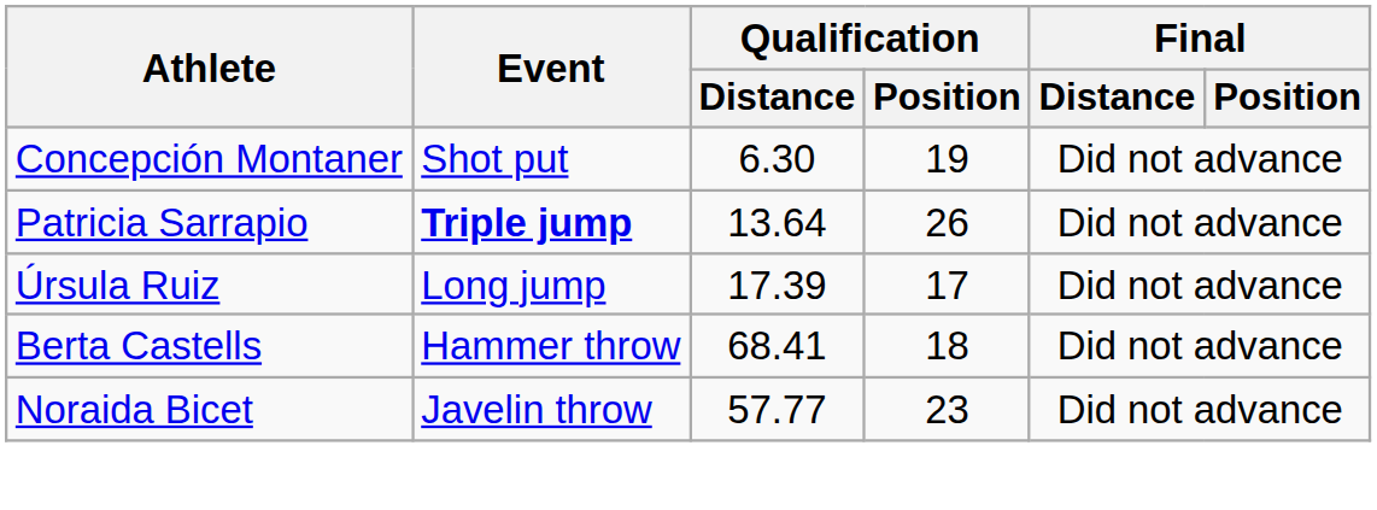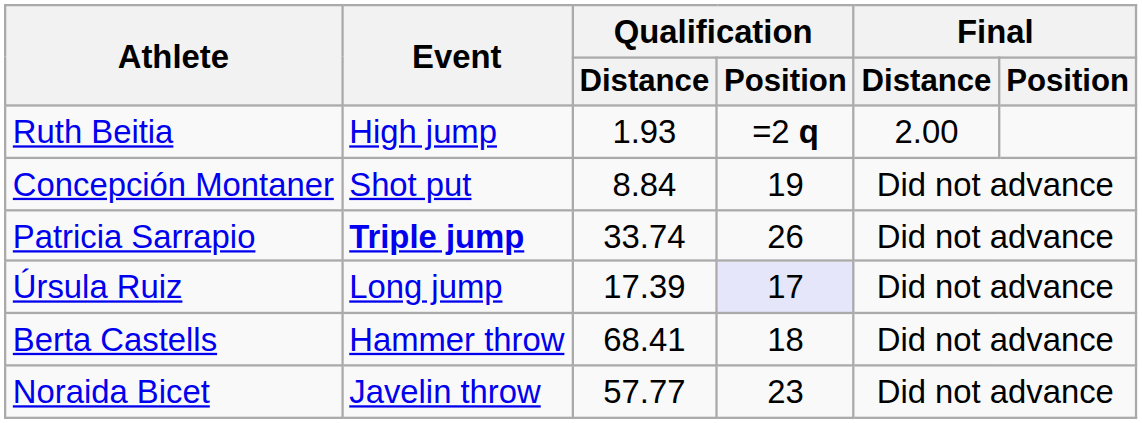+ row: Ruth Beitia | High jump | 1.93 | =2 q | 2.00
Concepción Montaner | Qualification / Distance: 6.30 -> 8.84
Patricia Sarrapio | Qualification / Distance: 13.64 -> 33.74
Úrsula Ruiz | Qualification / Position: no background -> lavender background
